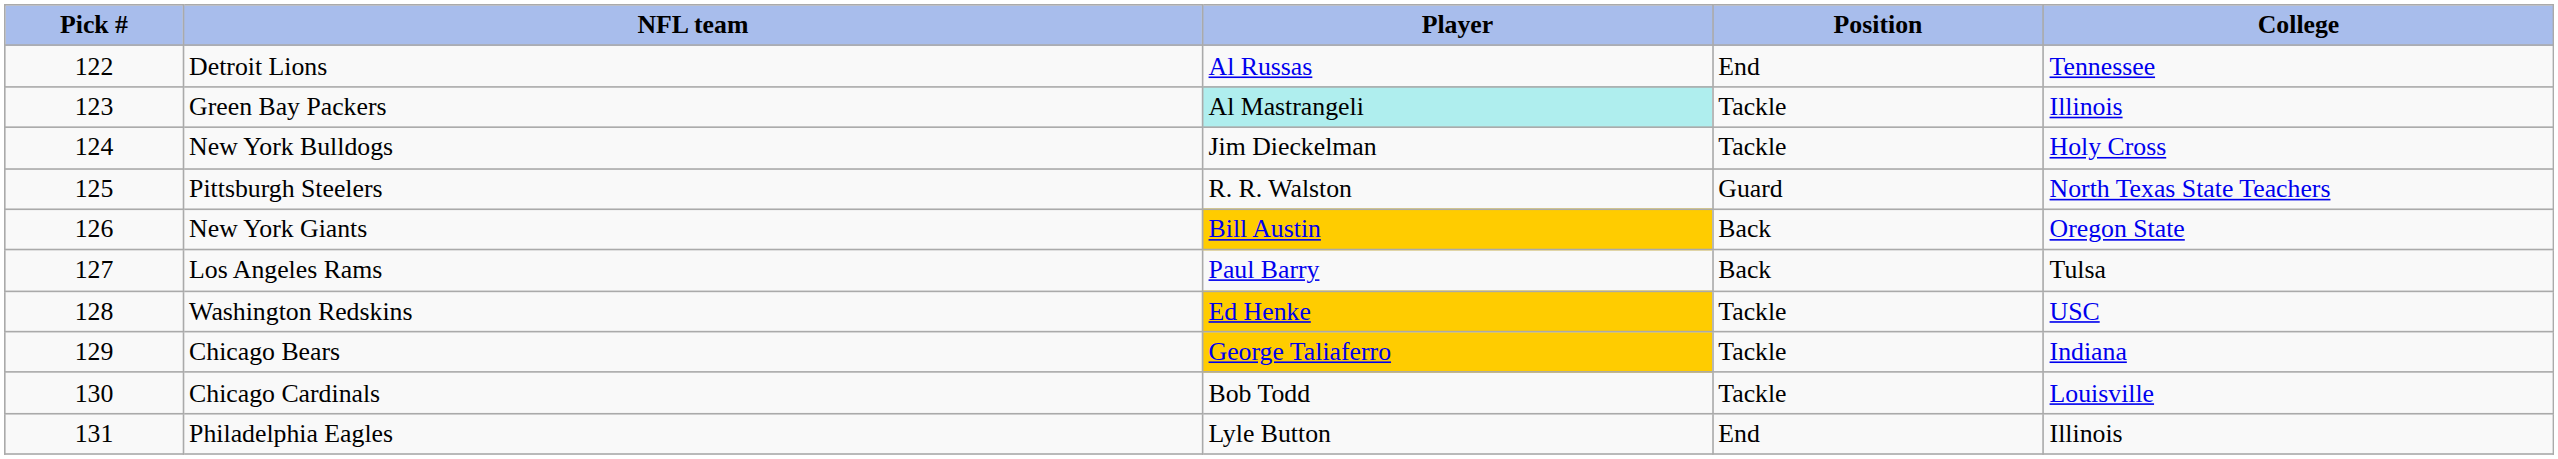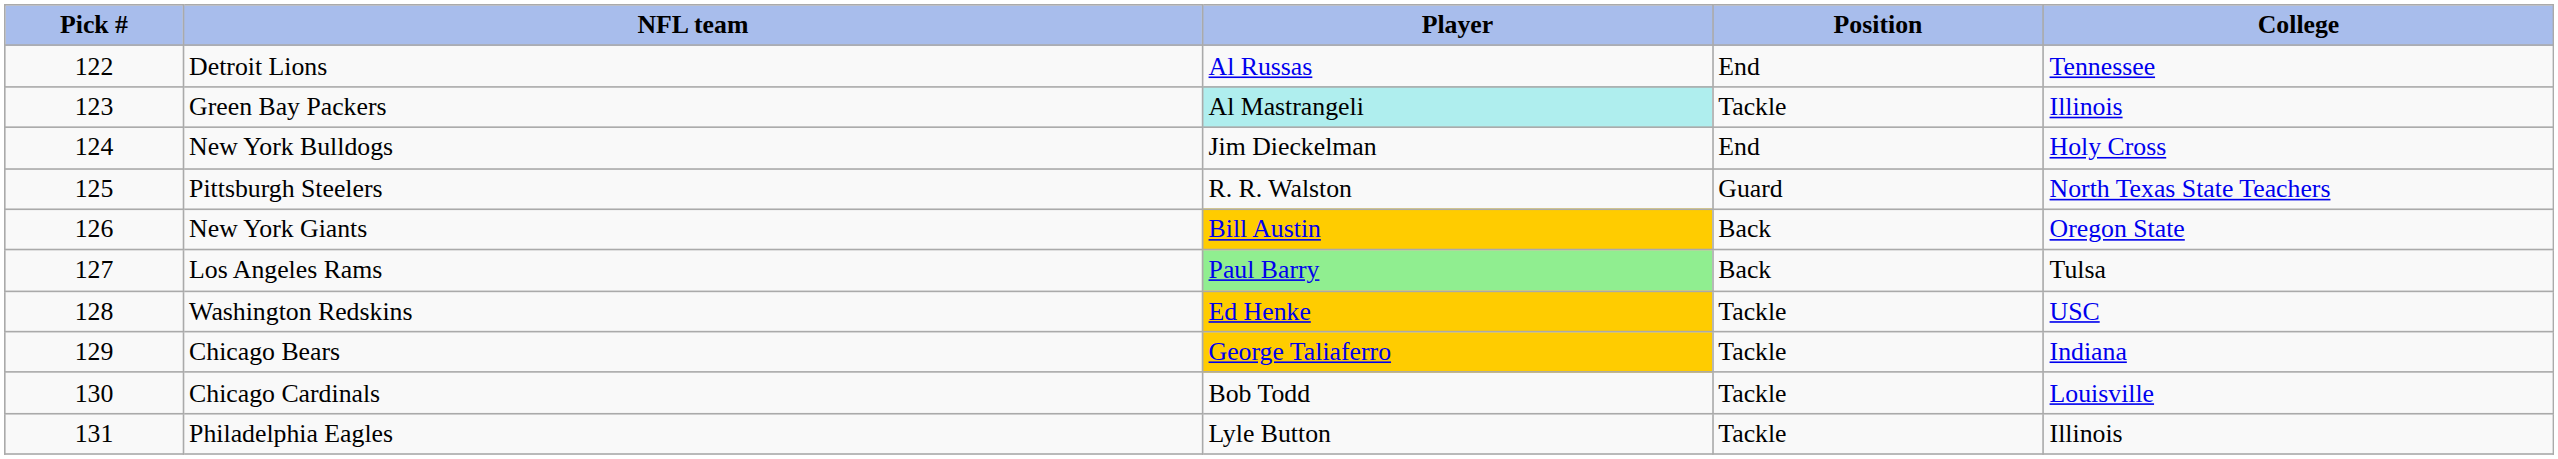New York Bulldogs | Position: Tackle -> End
Los Angeles Rams | Player: no background -> lightgreen background
Philadelphia Eagles | Position: End -> Tackle
